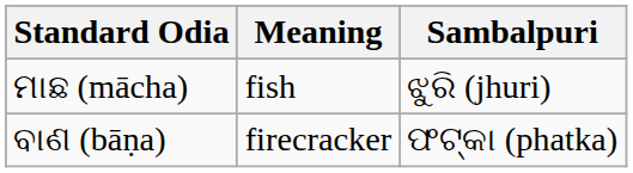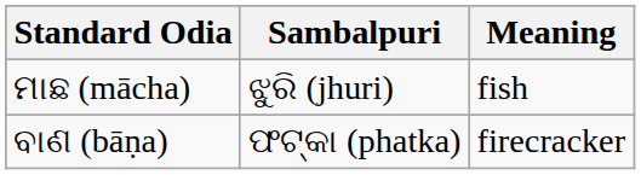columns swapped: Sambalpuri <-> Meaning
